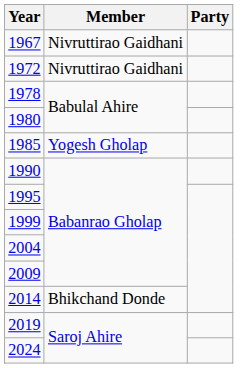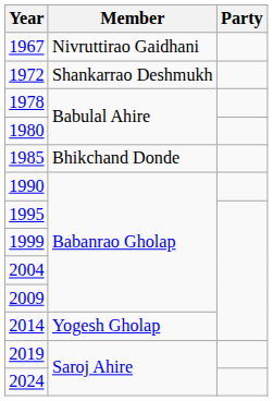1972 | Member: Nivruttirao Gaidhani -> Shankarrao Deshmukh
1985 | Member: Yogesh Gholap -> Bhikchand Donde
2014 | Member: Bhikchand Donde -> Yogesh Gholap
